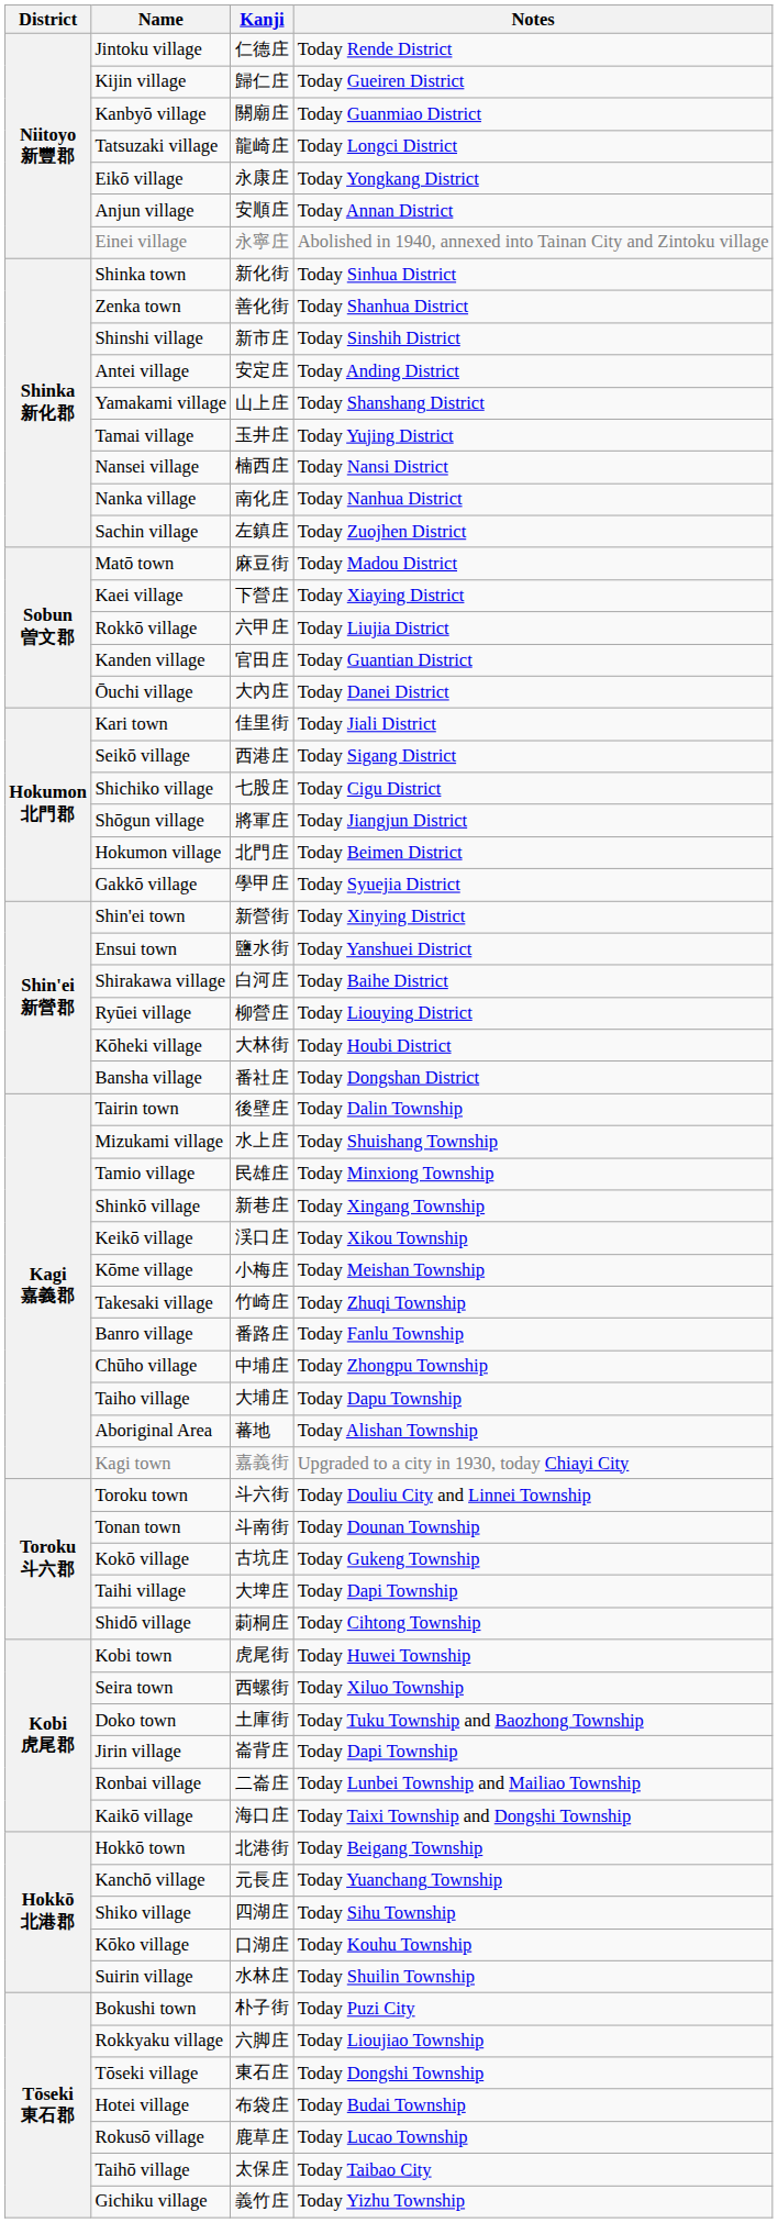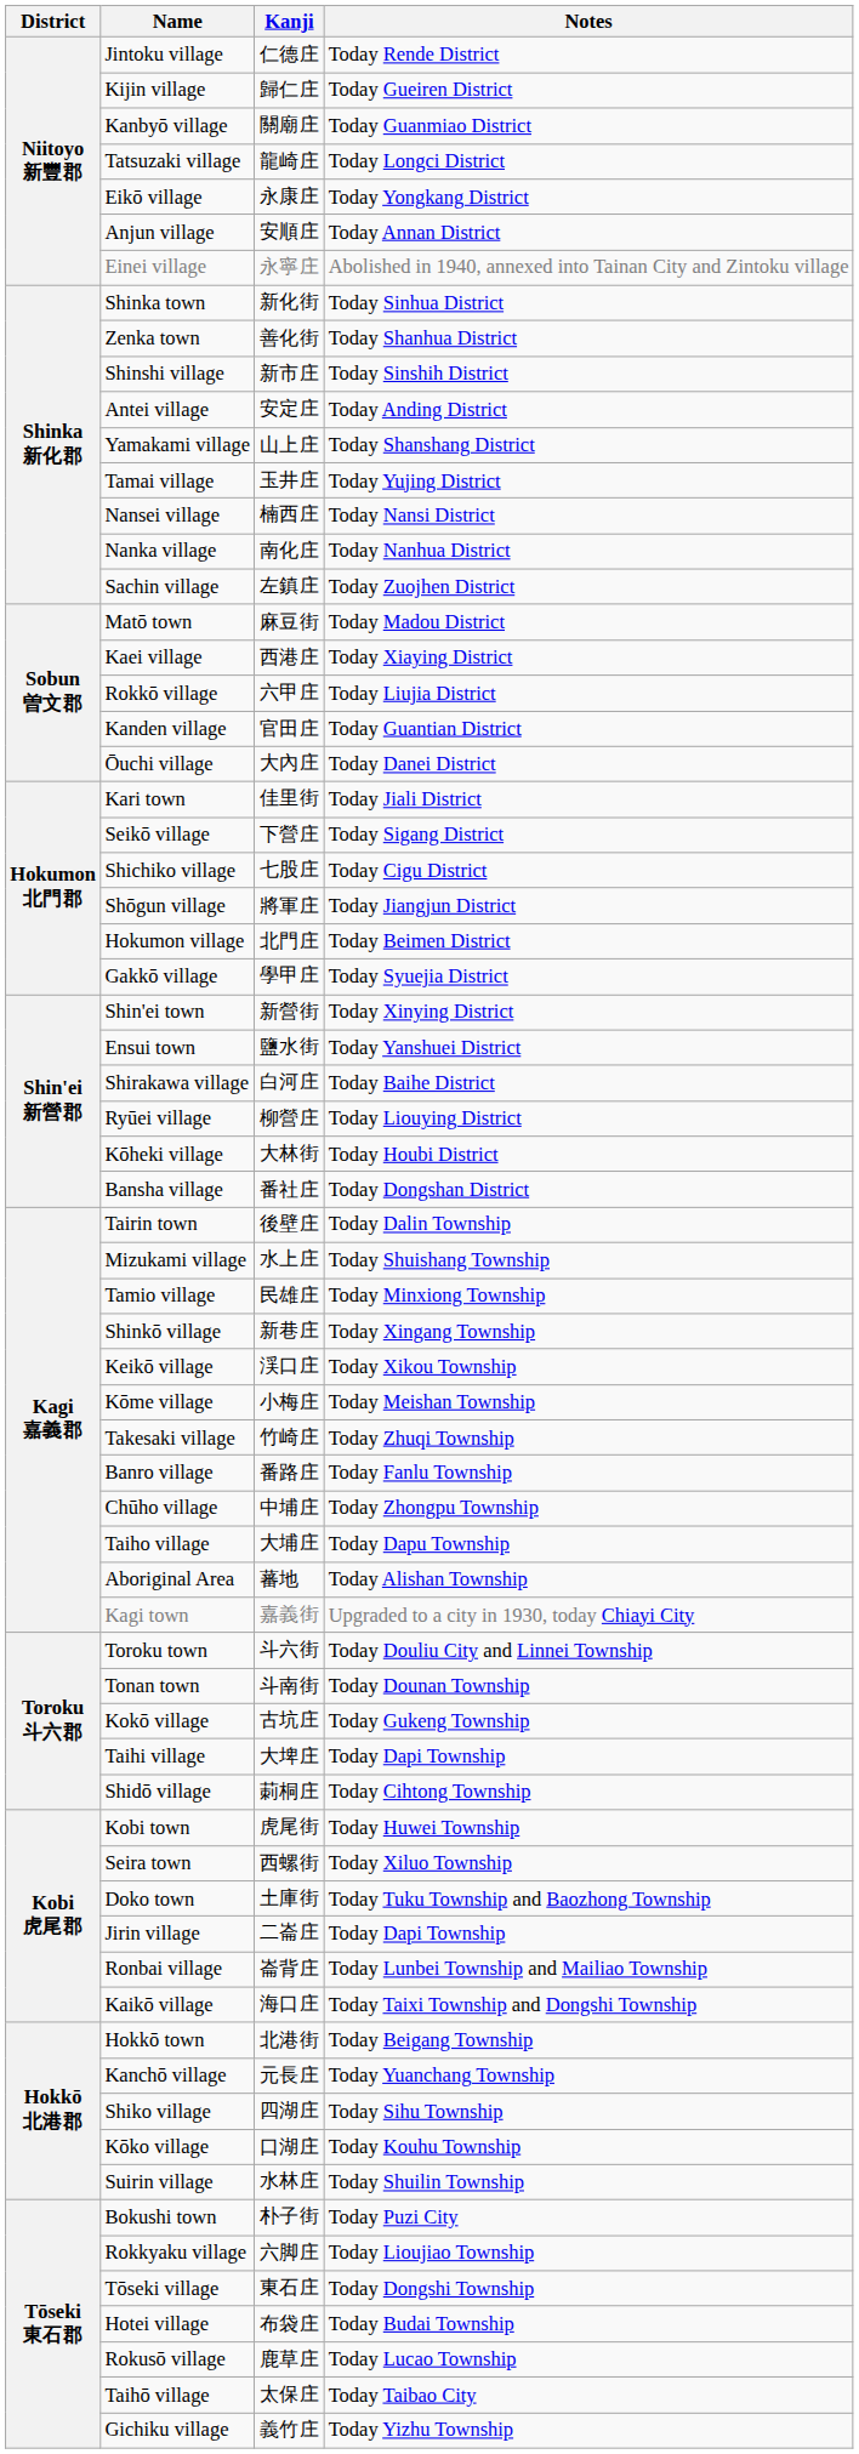Kaei village | Kanji: 下營庄 -> 西港庄
Seikō village | Kanji: 西港庄 -> 下營庄
Jirin village | Kanji: 崙背庄 -> 二崙庄
Ronbai village | Kanji: 二崙庄 -> 崙背庄
